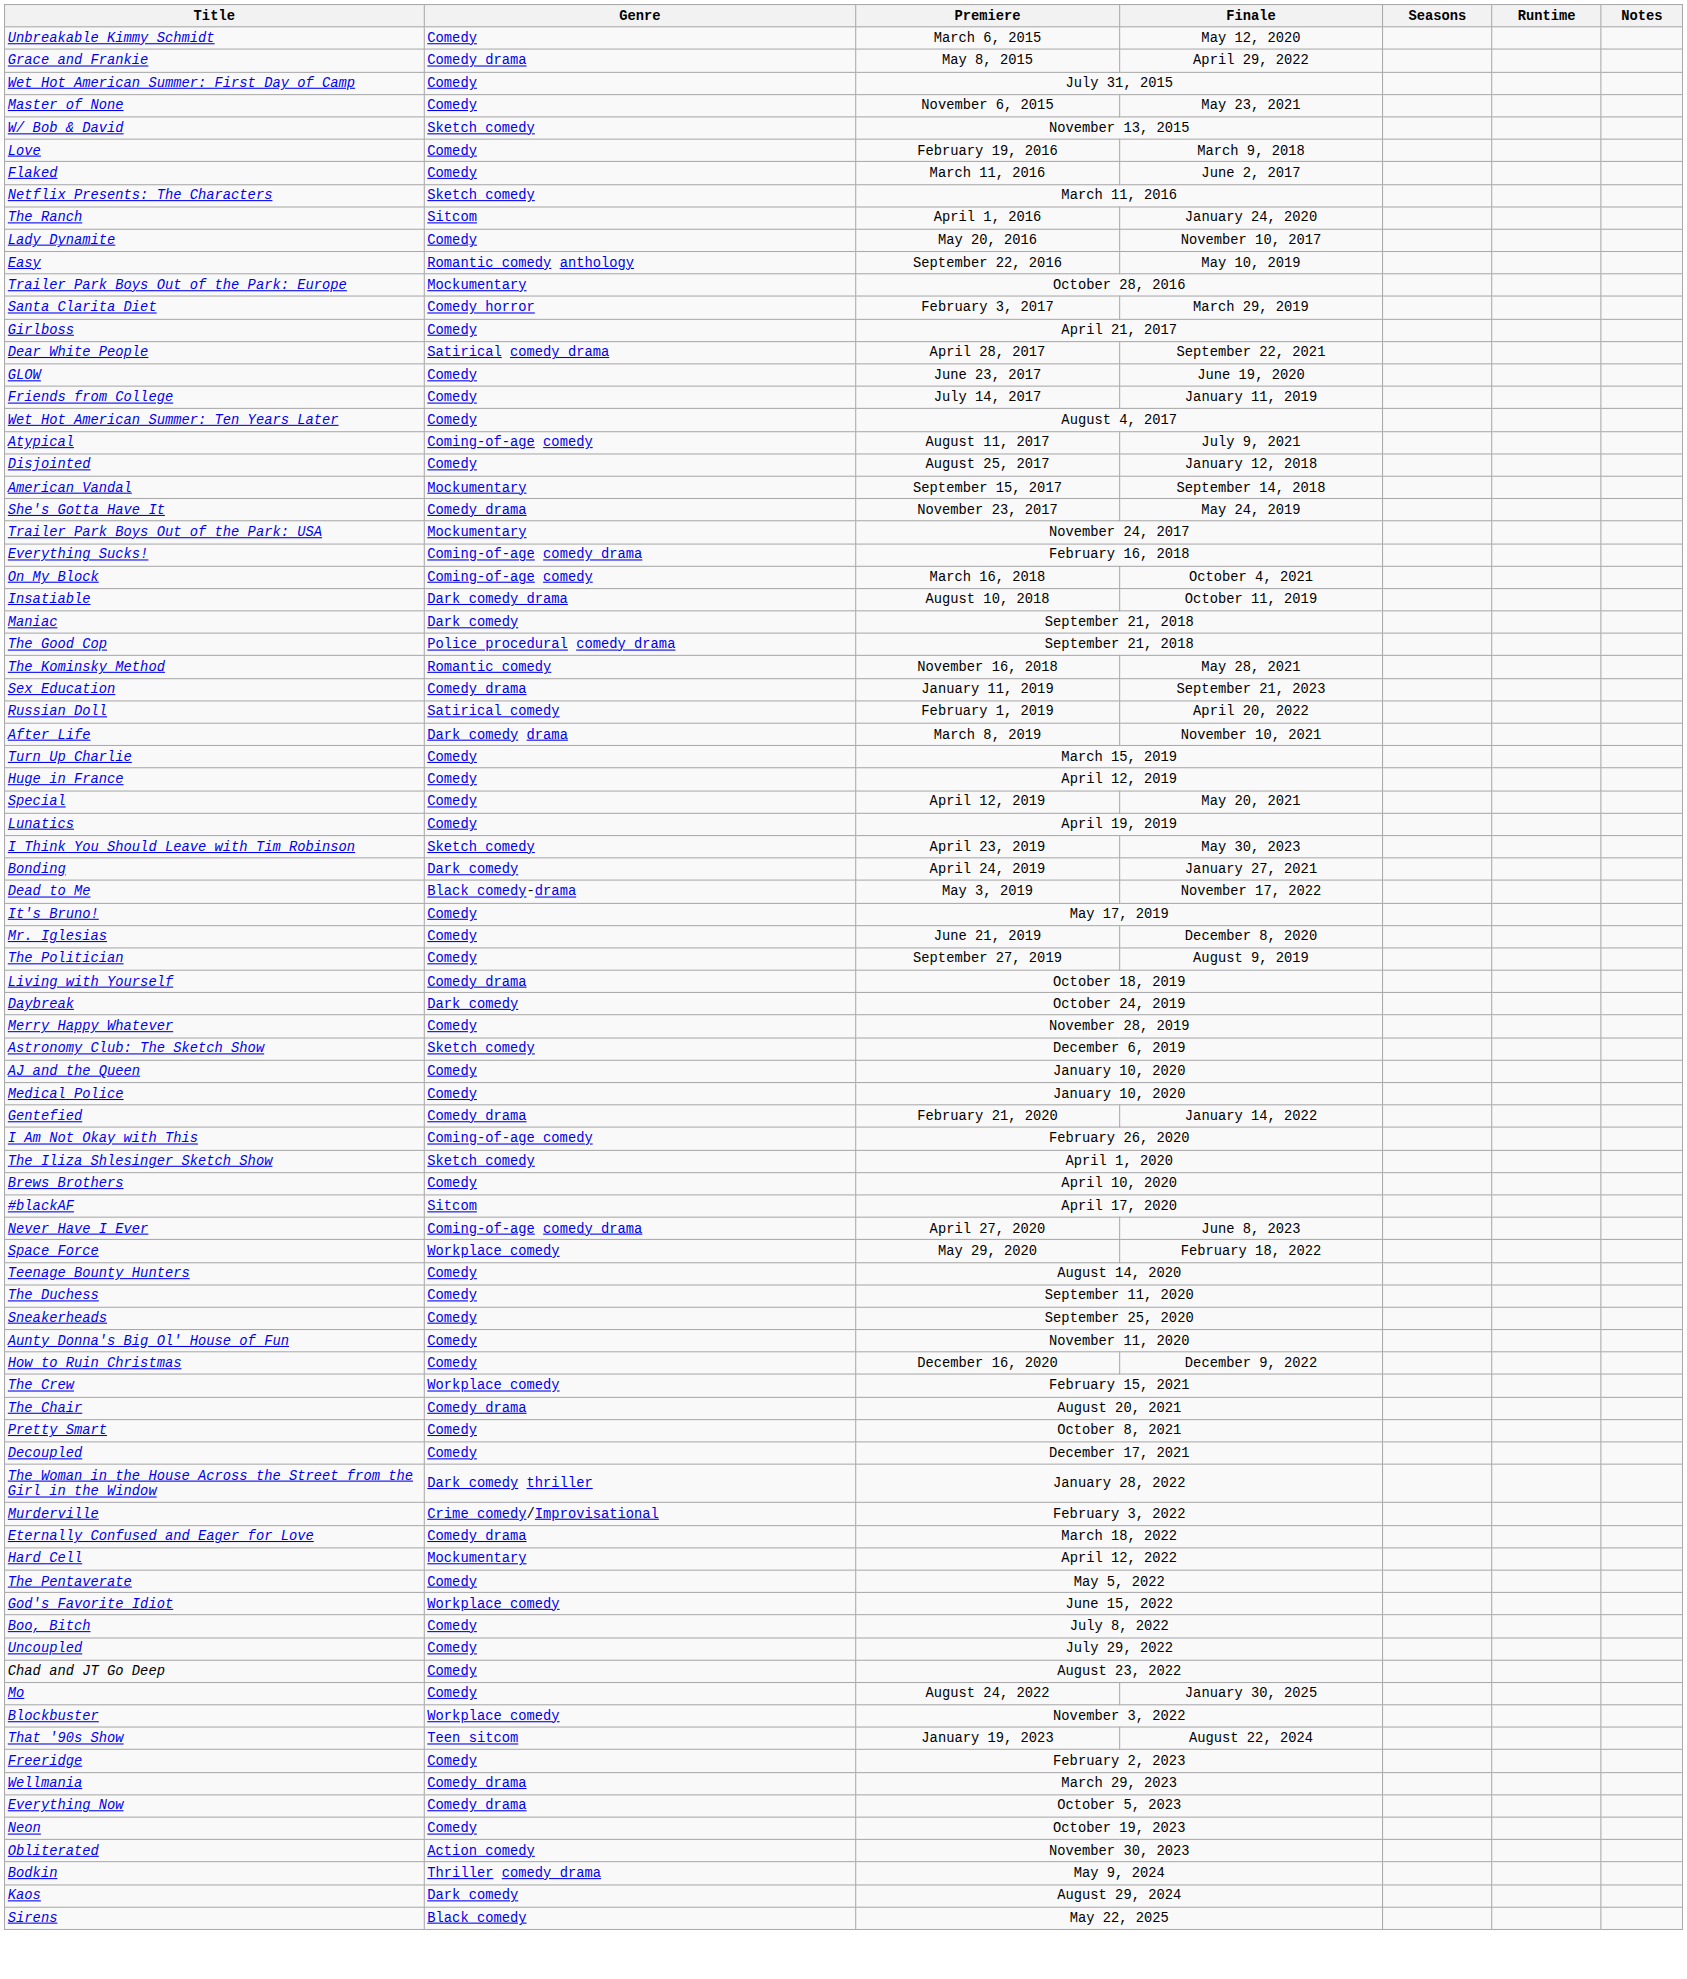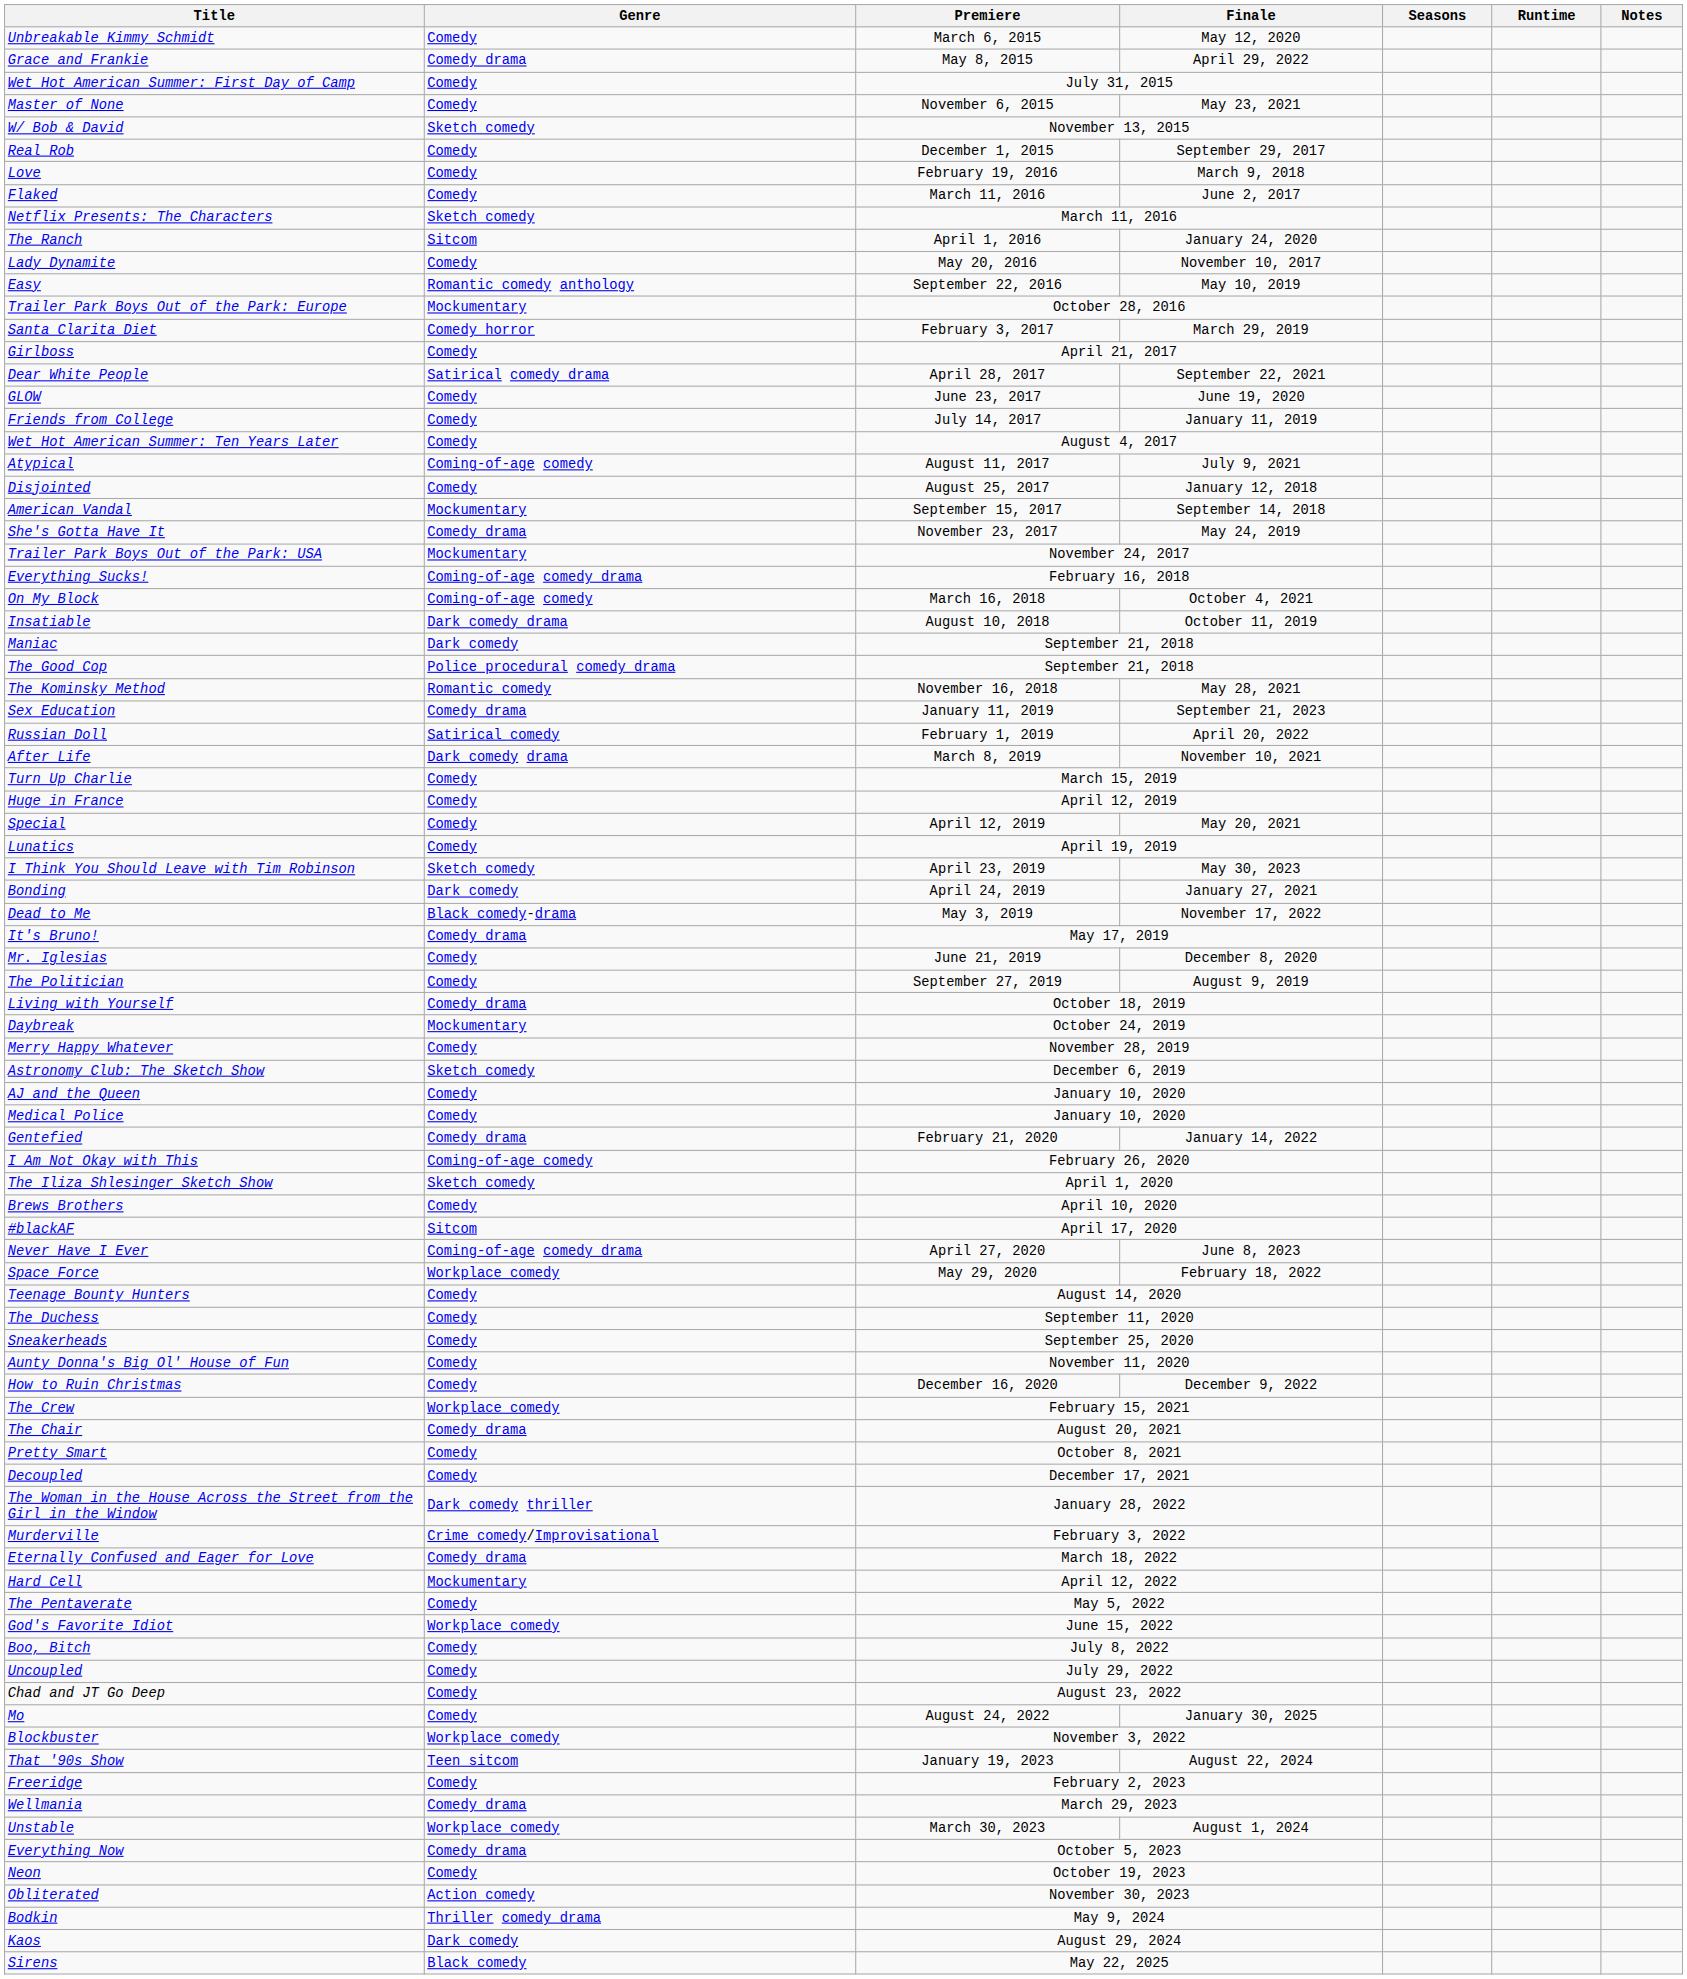+ row: Real Rob | Comedy | December 1, 2015 | September 29, 2017
It's Bruno! | Genre: Comedy -> Comedy drama
Daybreak | Genre: Dark comedy -> Mockumentary
+ row: Unstable | Workplace comedy | March 30, 2023 | August 1, 2024
